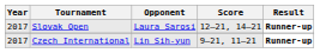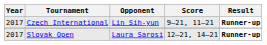rows swapped: Slovak Open <-> Czech International
